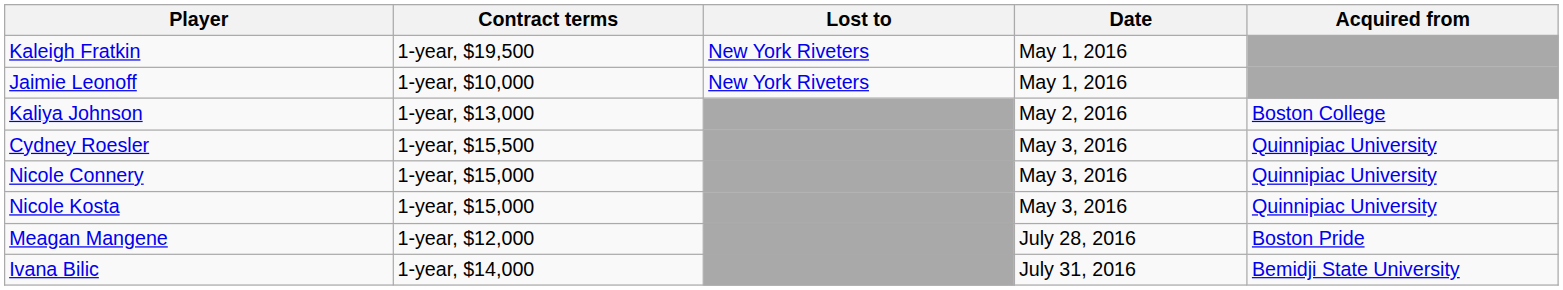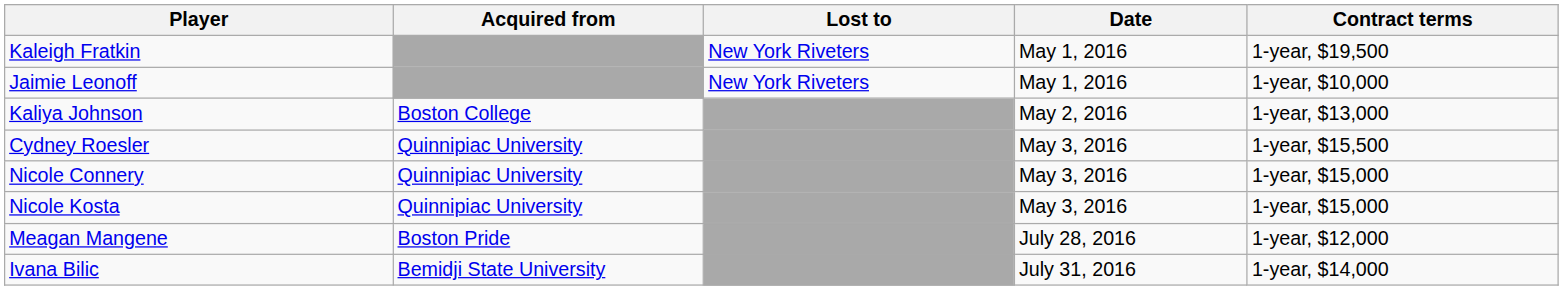columns swapped: Acquired from <-> Contract terms
